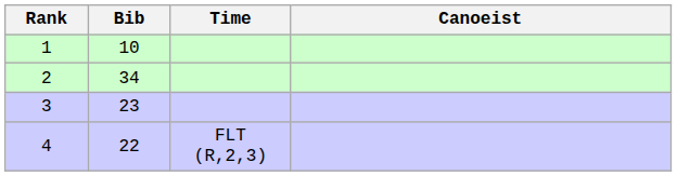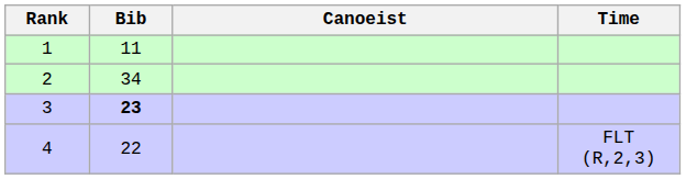columns swapped: Canoeist <-> Time
1 | Bib: 10 -> 11
3 | Bib: normal -> bold
